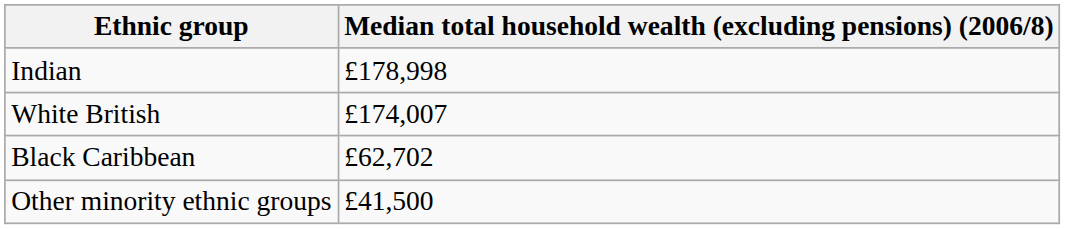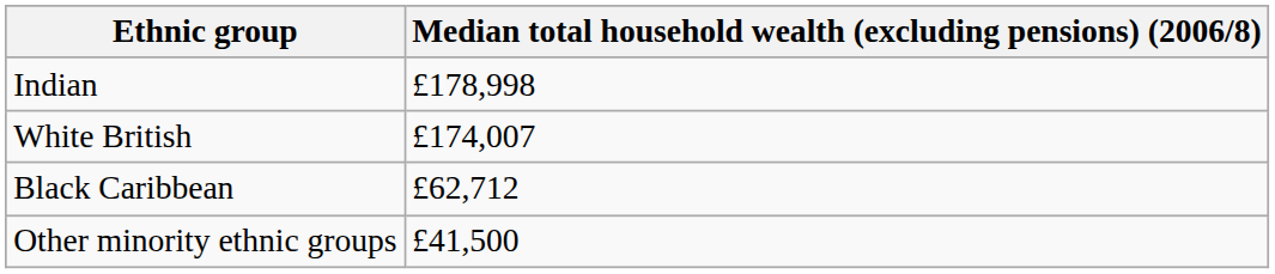Black Caribbean | Median total household wealth (excluding pensions) (2006/8): £62,702 -> £62,712
